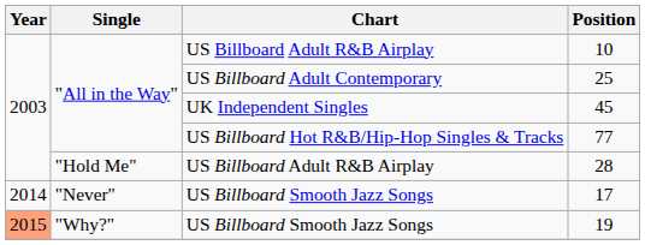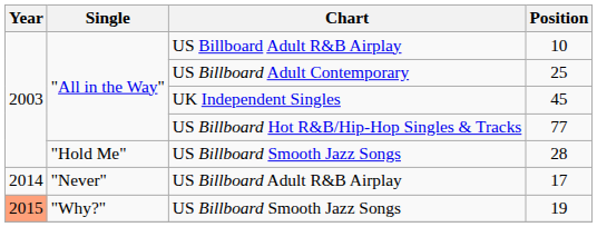28 | Chart: US Billboard Adult R&B Airplay -> US Billboard Smooth Jazz Songs
17 | Chart: US Billboard Smooth Jazz Songs -> US Billboard Adult R&B Airplay
